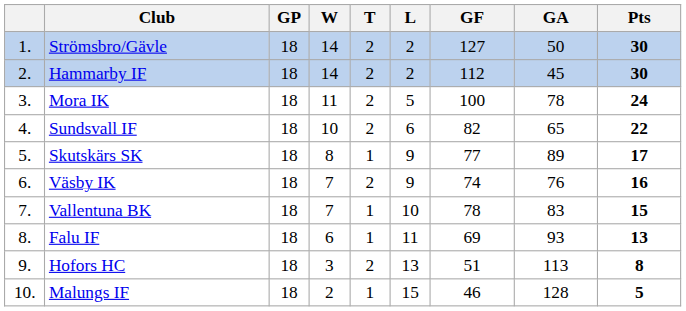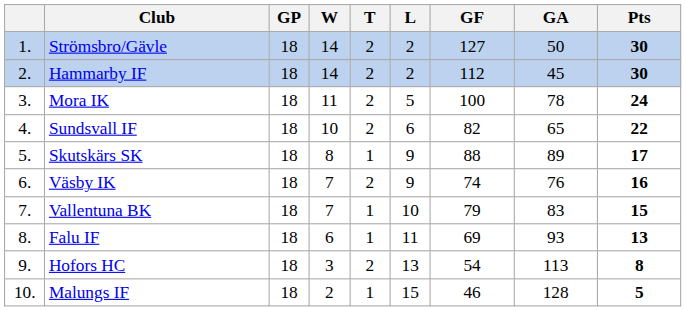Skutskärs SK | GF: 77 -> 88
Vallentuna BK | GF: 78 -> 79
Hofors HC | GF: 51 -> 54
